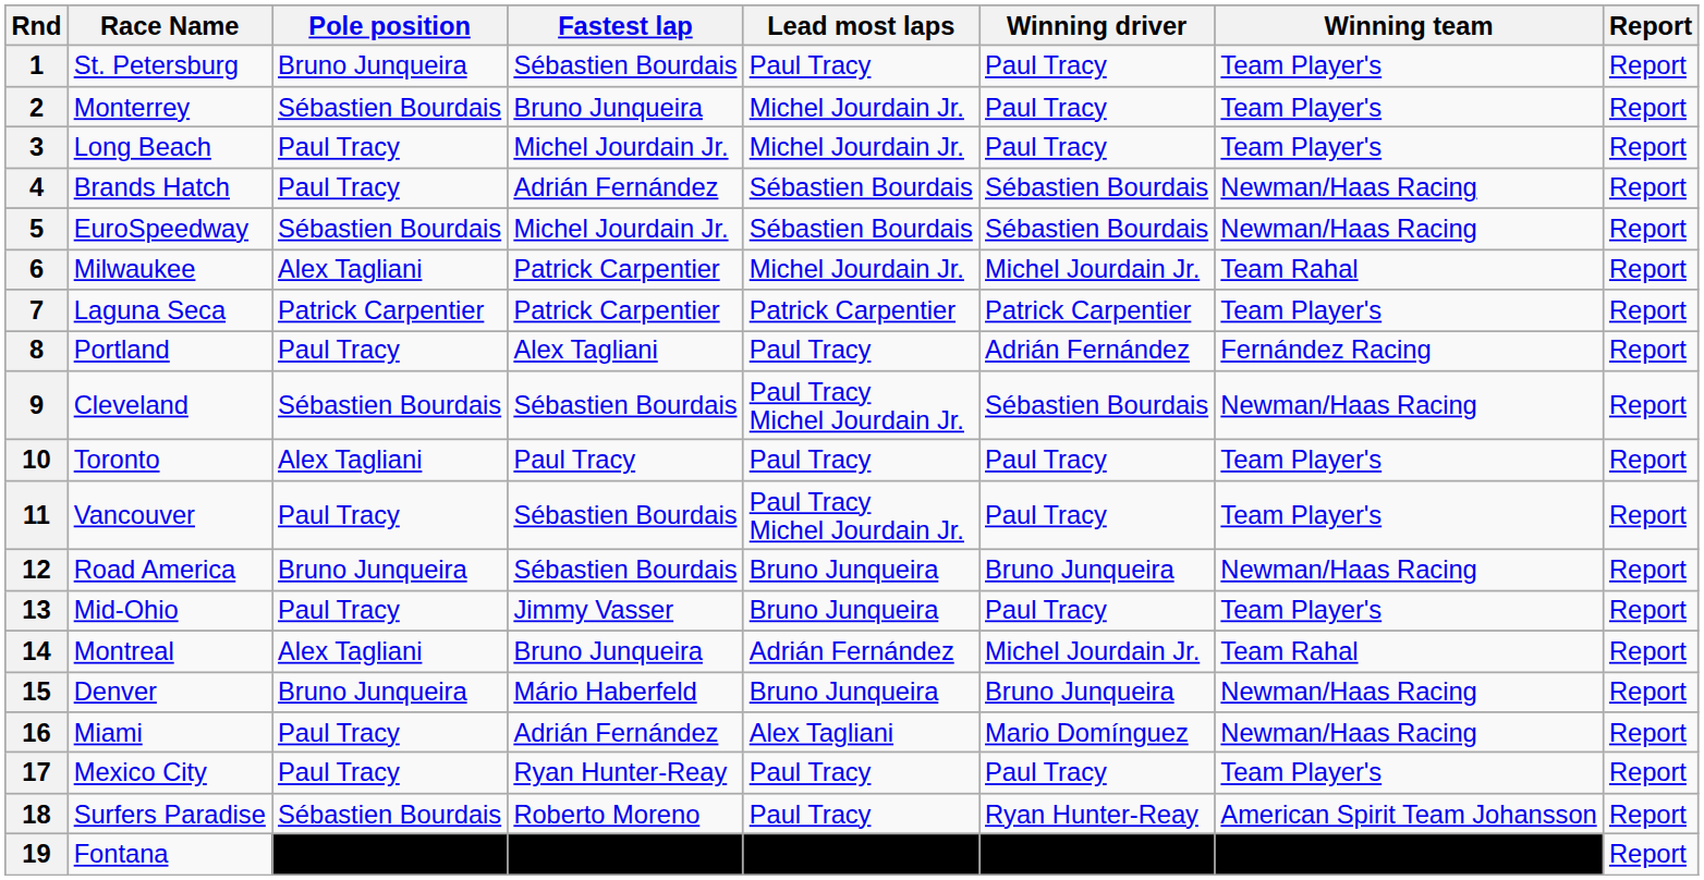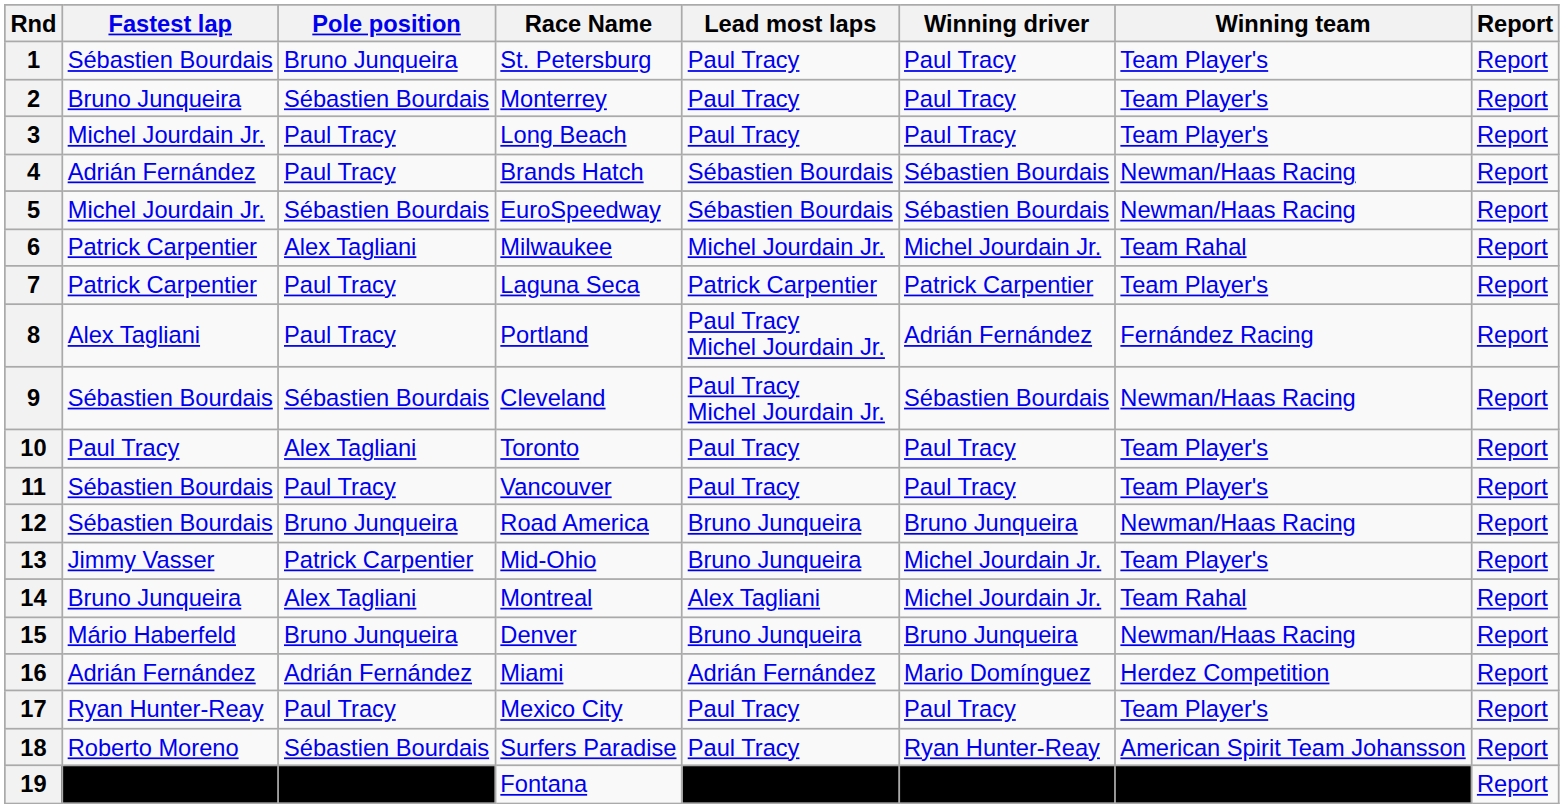columns swapped: Race Name <-> Fastest lap
2 | Lead most laps: Michel Jourdain Jr. -> Paul Tracy
3 | Lead most laps: Michel Jourdain Jr. -> Paul Tracy
7 | Pole position: Patrick Carpentier -> Paul Tracy
8 | Lead most laps: Paul Tracy -> Paul Tracy Michel Jourdain Jr.
11 | Lead most laps: Paul Tracy Michel Jourdain Jr. -> Paul Tracy
13 | Pole position: Paul Tracy -> Patrick Carpentier
13 | Winning driver: Paul Tracy -> Michel Jourdain Jr.
14 | Lead most laps: Adrián Fernández -> Alex Tagliani
16 | Pole position: Paul Tracy -> Adrián Fernández
16 | Lead most laps: Alex Tagliani -> Adrián Fernández
16 | Winning team: Newman/Haas Racing -> Herdez Competition
